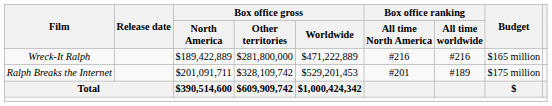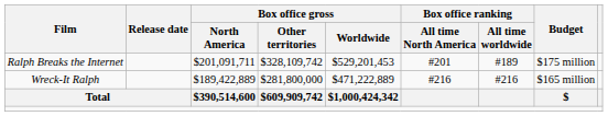rows swapped: Wreck-It Ralph <-> Ralph Breaks the Internet
